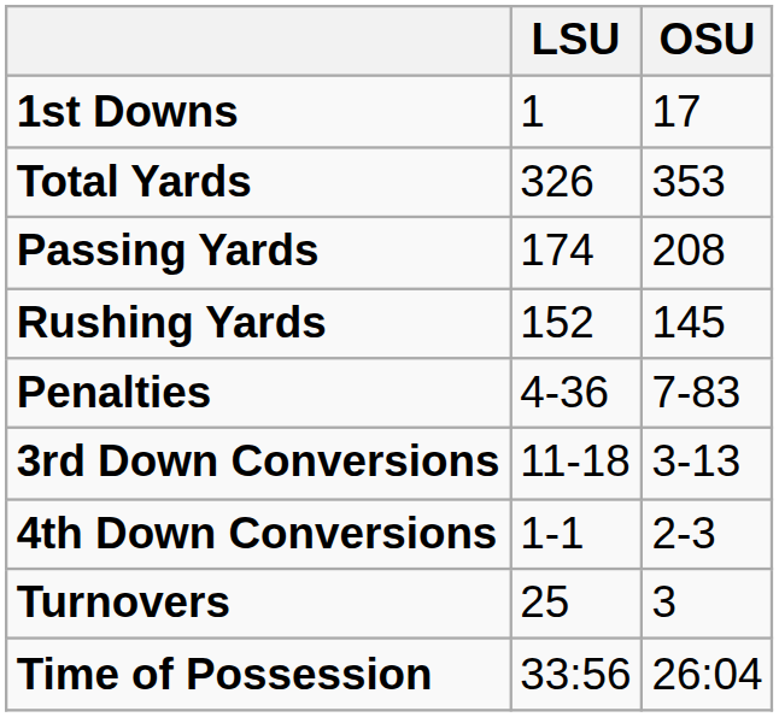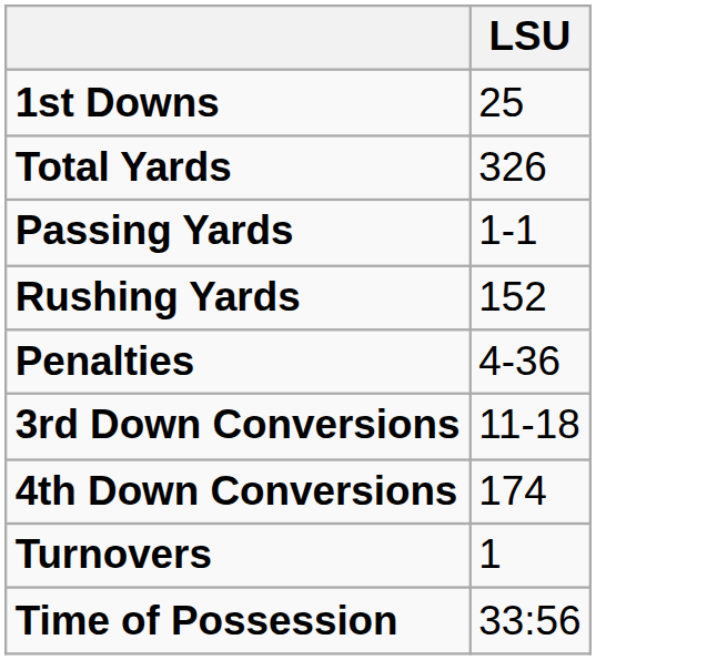- column: OSU | 17 | 353 | 208 | 145 | 7-83 | 3-13 | 2-3 | 3 | 26:04
1st Downs | LSU: 1 -> 25
Passing Yards | LSU: 174 -> 1-1
4th Down Conversions | LSU: 1-1 -> 174
Turnovers | LSU: 25 -> 1
